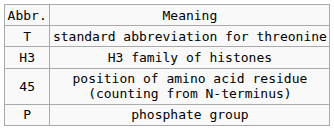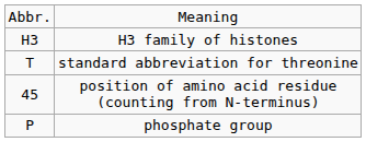rows swapped: H3 family of histones <-> standard abbreviation for threonine
